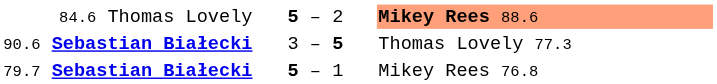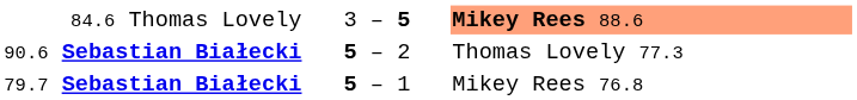84.6 Thomas Lovely | column 2: 5 – 2 -> 3 – 5
90.6 Sebastian Białecki | column 2: 3 – 5 -> 5 – 2
